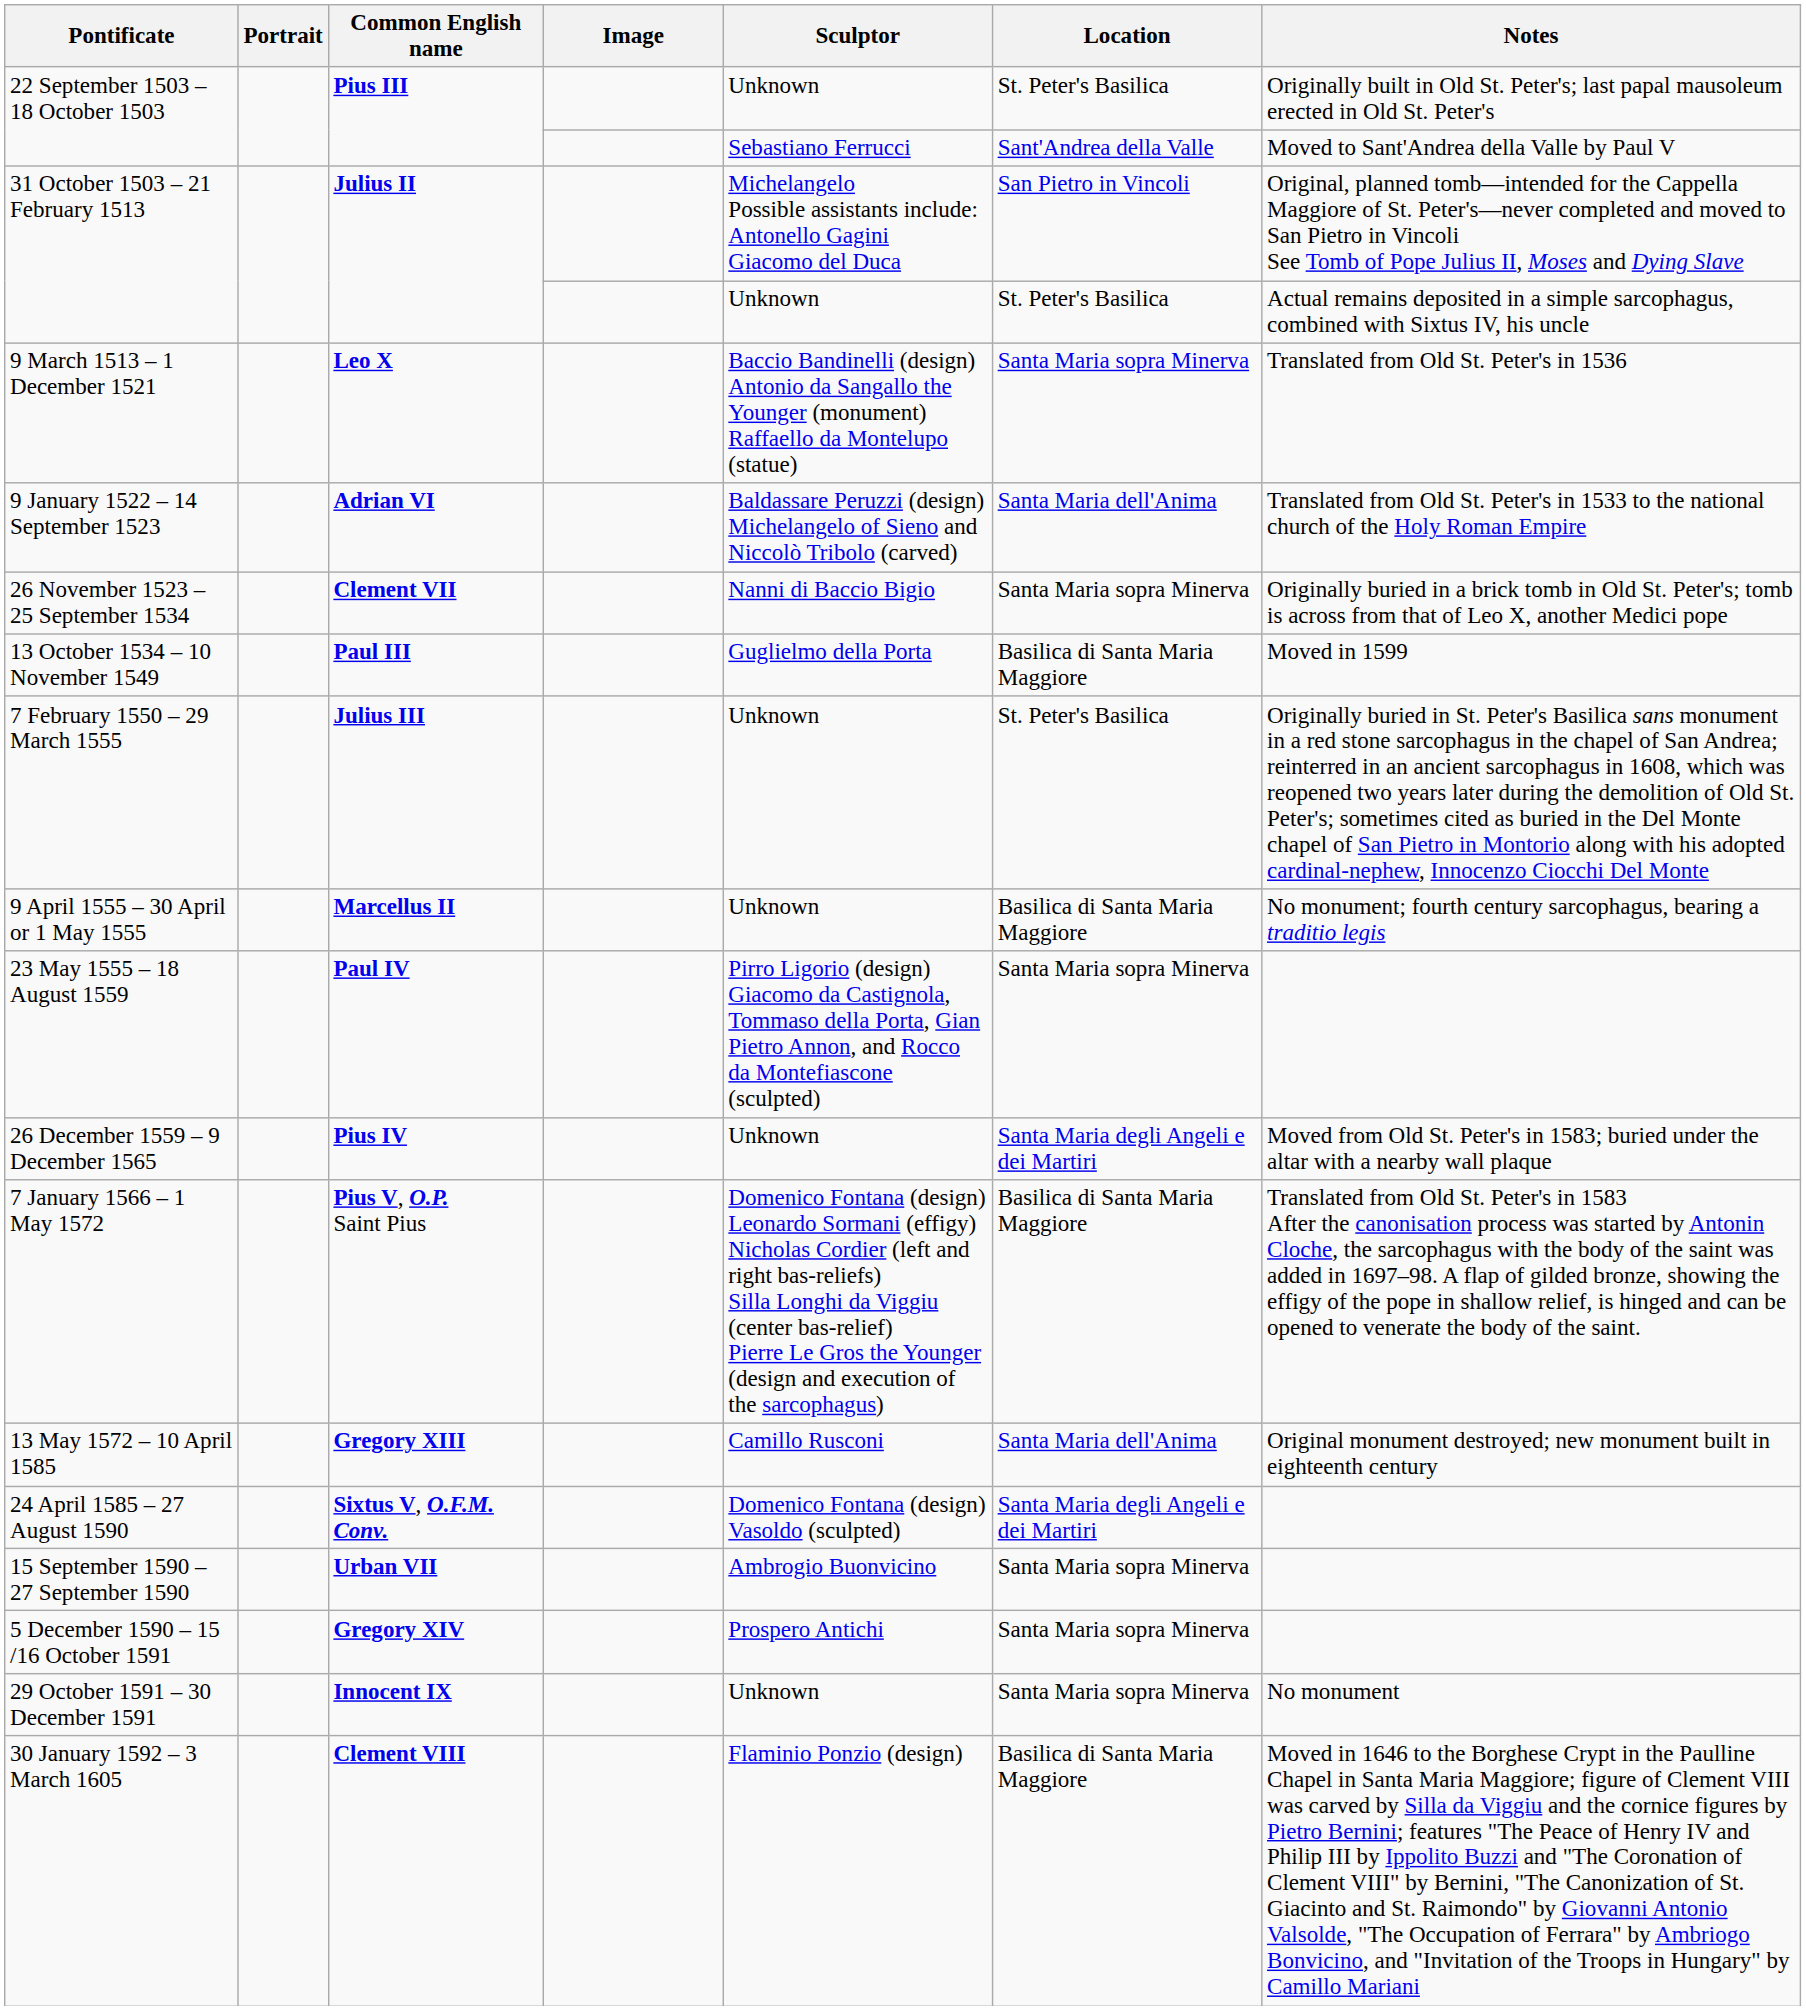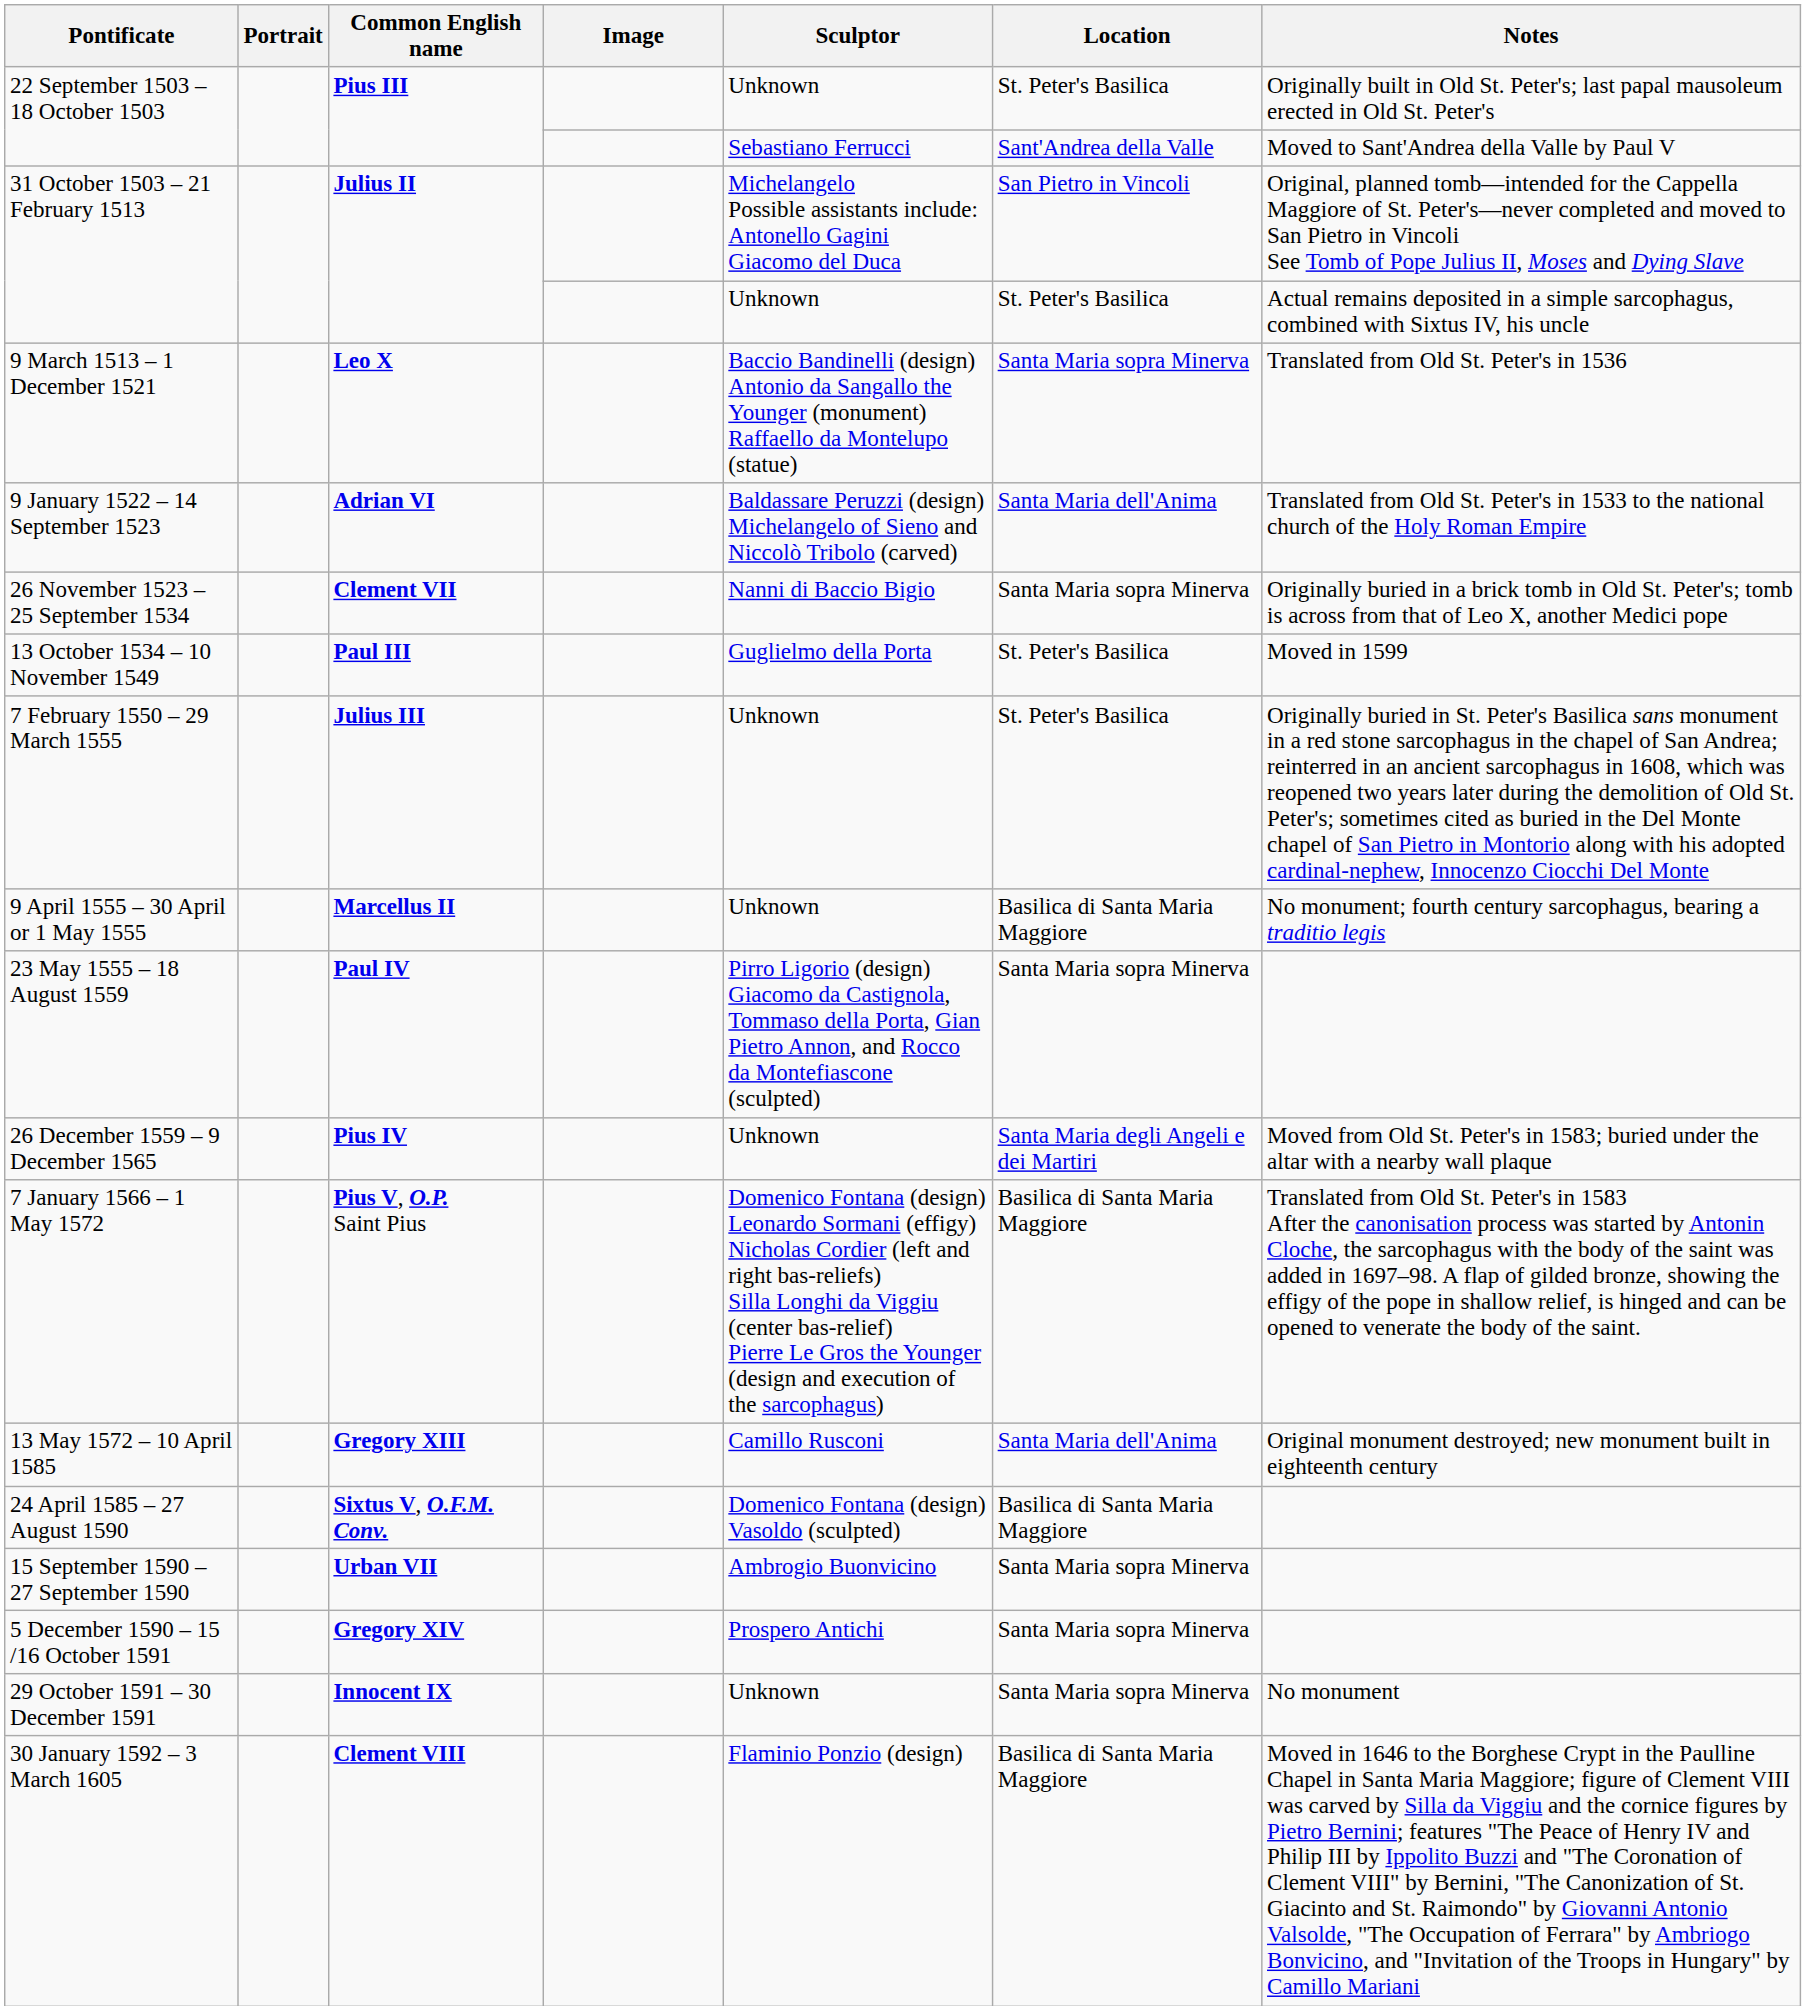13 October 1534 – 10 November 1549 | Location: Basilica di Santa Maria Maggiore -> St. Peter's Basilica
24 April 1585 – 27 August 1590 | Location: Santa Maria degli Angeli e dei Martiri -> Basilica di Santa Maria Maggiore
